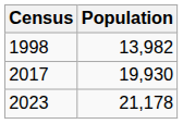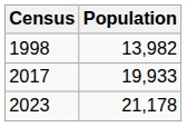2017 | Population: 19,930 -> 19,933
